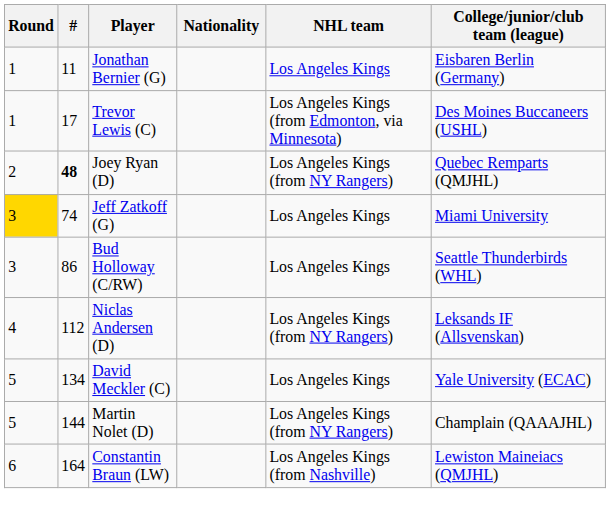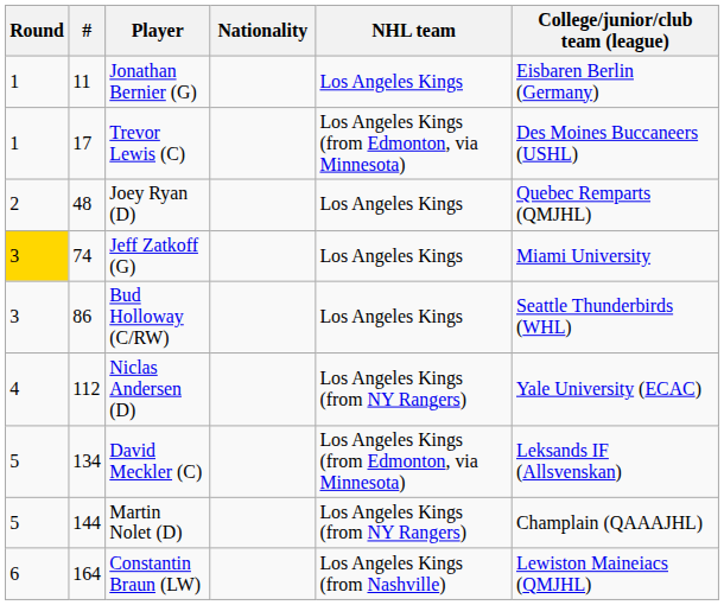Joey Ryan (D) | #: bold -> normal
Joey Ryan (D) | NHL team: Los Angeles Kings (from NY Rangers) -> Los Angeles Kings
Niclas Andersen (D) | College/junior/club team (league): Leksands IF (Allsvenskan) -> Yale University (ECAC)
David Meckler (C) | NHL team: Los Angeles Kings -> Los Angeles Kings (from Edmonton, via Minnesota)
David Meckler (C) | College/junior/club team (league): Yale University (ECAC) -> Leksands IF (Allsvenskan)
